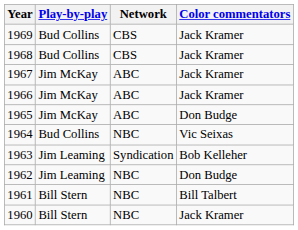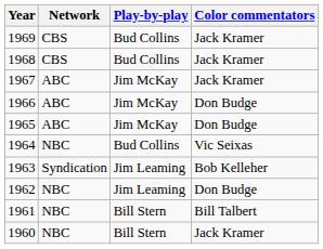columns swapped: Network <-> Play-by-play
1966 | Color commentators: Jack Kramer -> Don Budge
